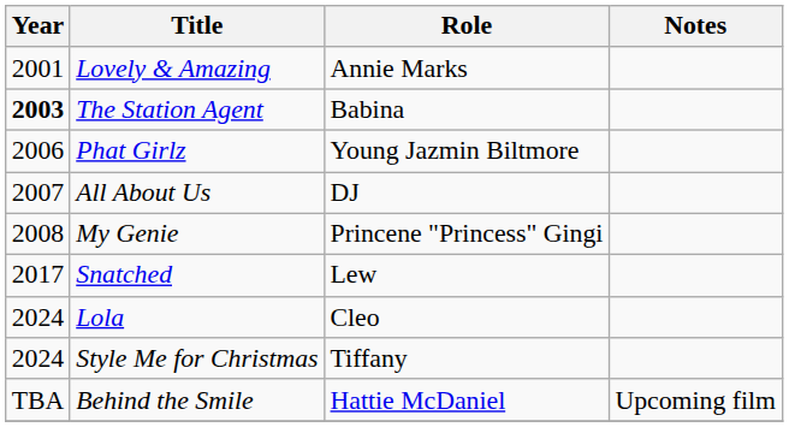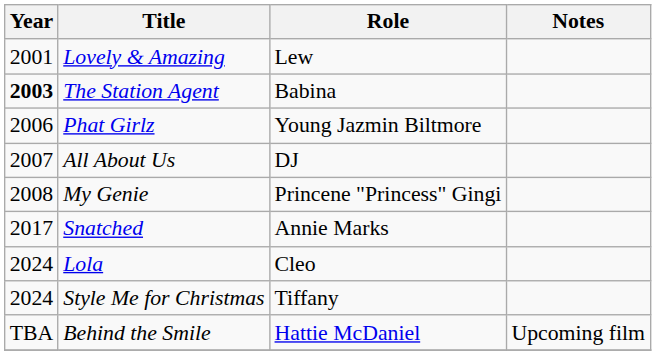Lovely & Amazing | Role: Annie Marks -> Lew
Snatched | Role: Lew -> Annie Marks
